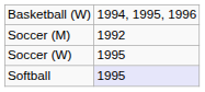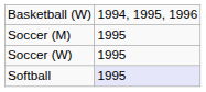Soccer (M) | column 2: 1992 -> 1995
